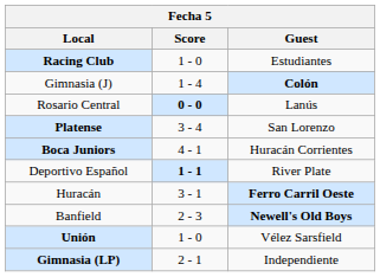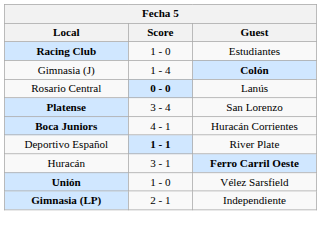- row: Banfield | 2 - 3 | Newell's Old Boys
